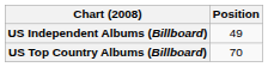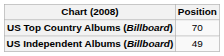rows swapped: US Top Country Albums (Billboard) <-> US Independent Albums (Billboard)
